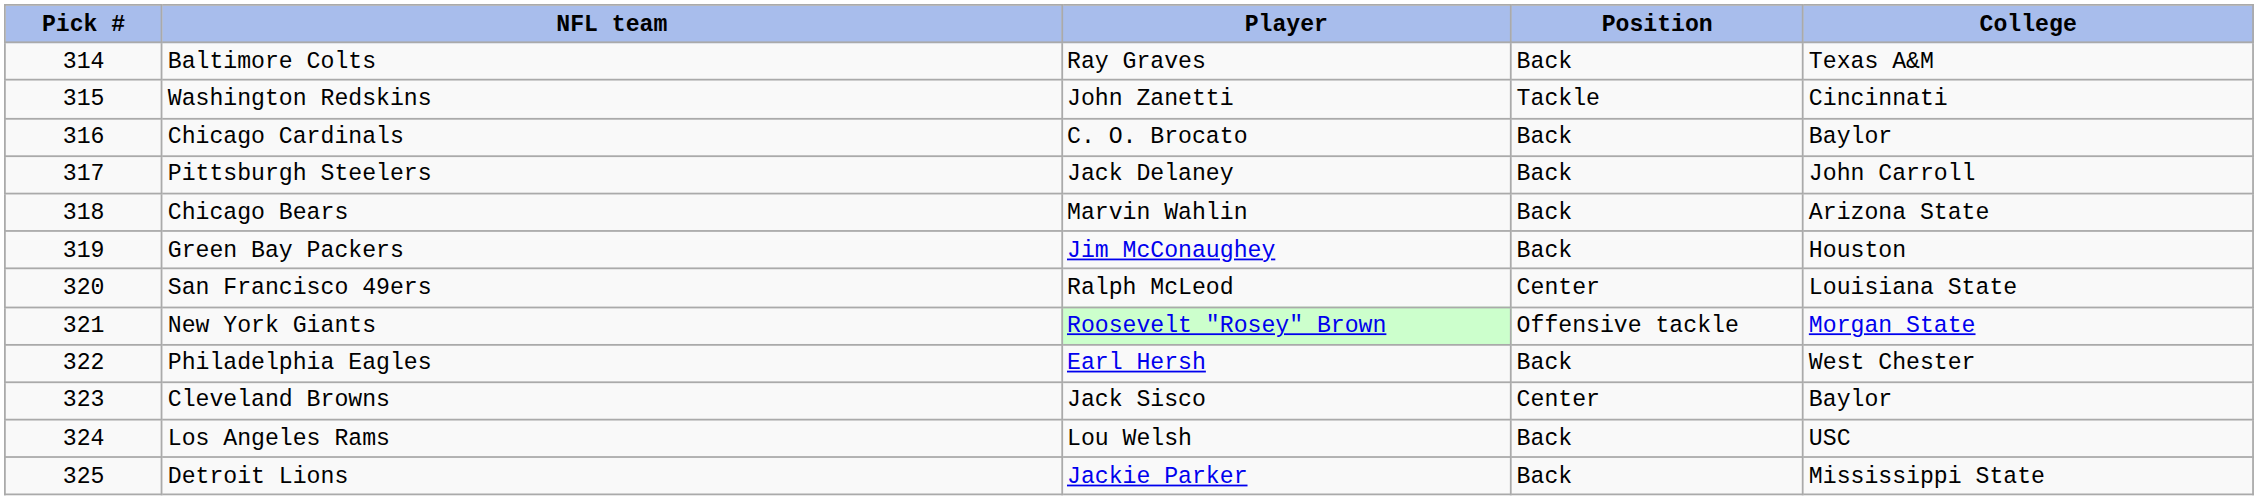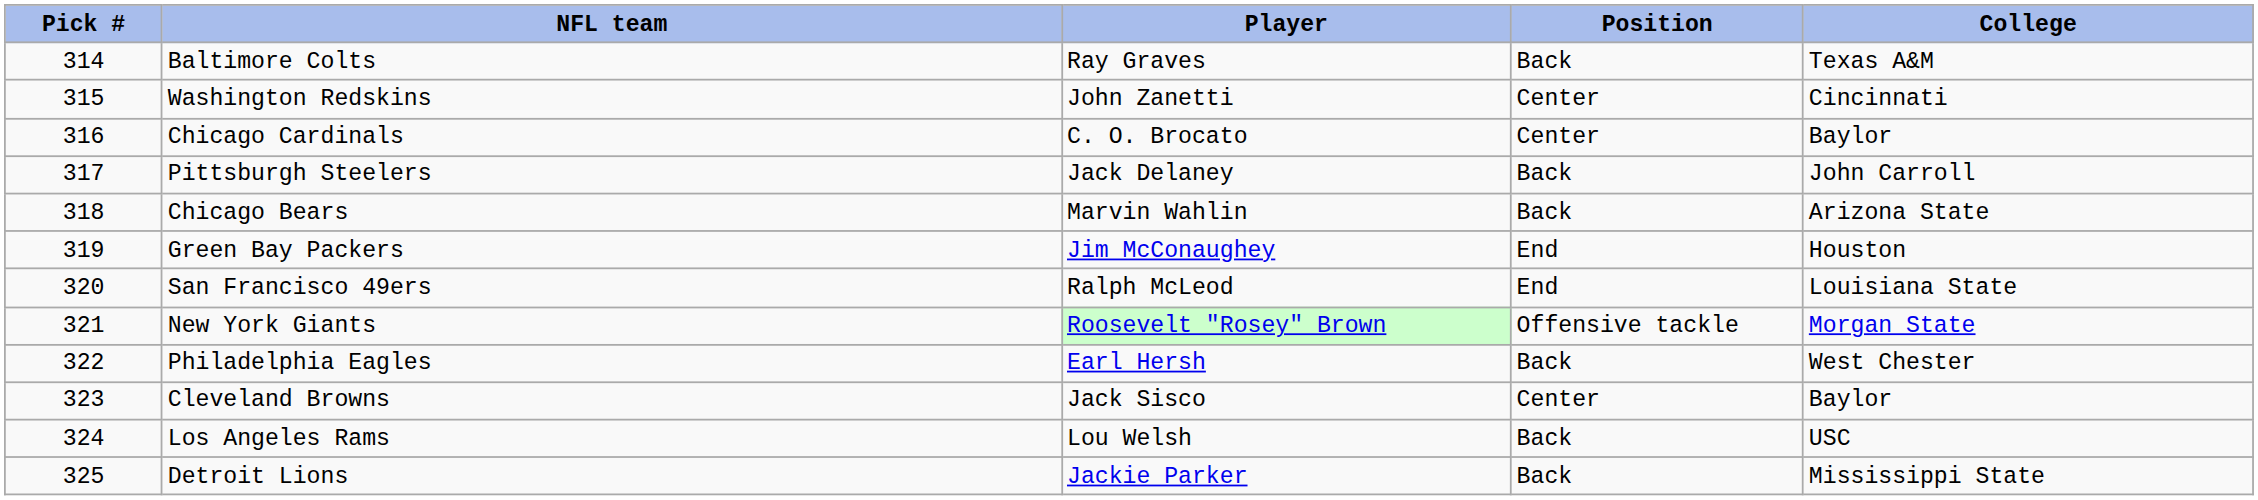Washington Redskins | Position: Tackle -> Center
Chicago Cardinals | Position: Back -> Center
Green Bay Packers | Position: Back -> End
San Francisco 49ers | Position: Center -> End
